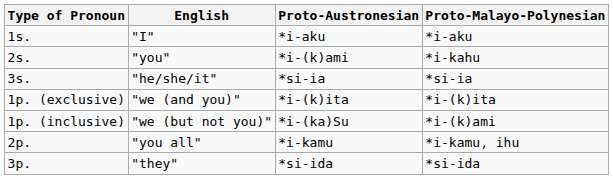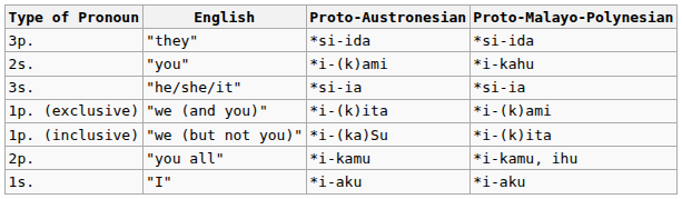rows swapped: "I" <-> "they"
"we (and you)" | Proto-Malayo-Polynesian: *i-(k)ita -> *i-(k)ami
"we (but not you)" | Proto-Malayo-Polynesian: *i-(k)ami -> *i-(k)ita
